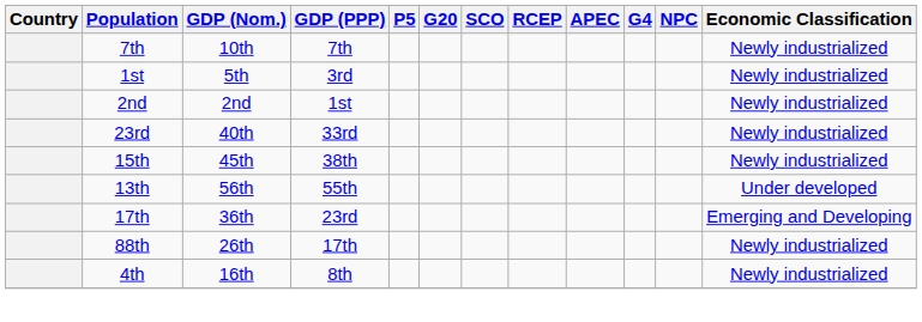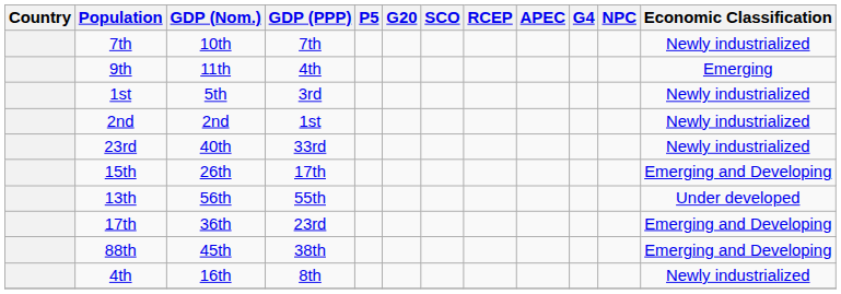+ row: 9th | 11th | 4th | Emerging
15th | GDP (Nom.): 45th -> 26th
15th | GDP (PPP): 38th -> 17th
15th | Economic Classification: Newly industrialized -> Emerging and Developing
88th | GDP (Nom.): 26th -> 45th
88th | GDP (PPP): 17th -> 38th
88th | Economic Classification: Newly industrialized -> Emerging and Developing
